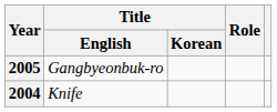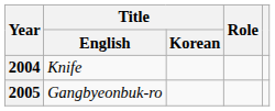rows swapped: 2004 <-> 2005
